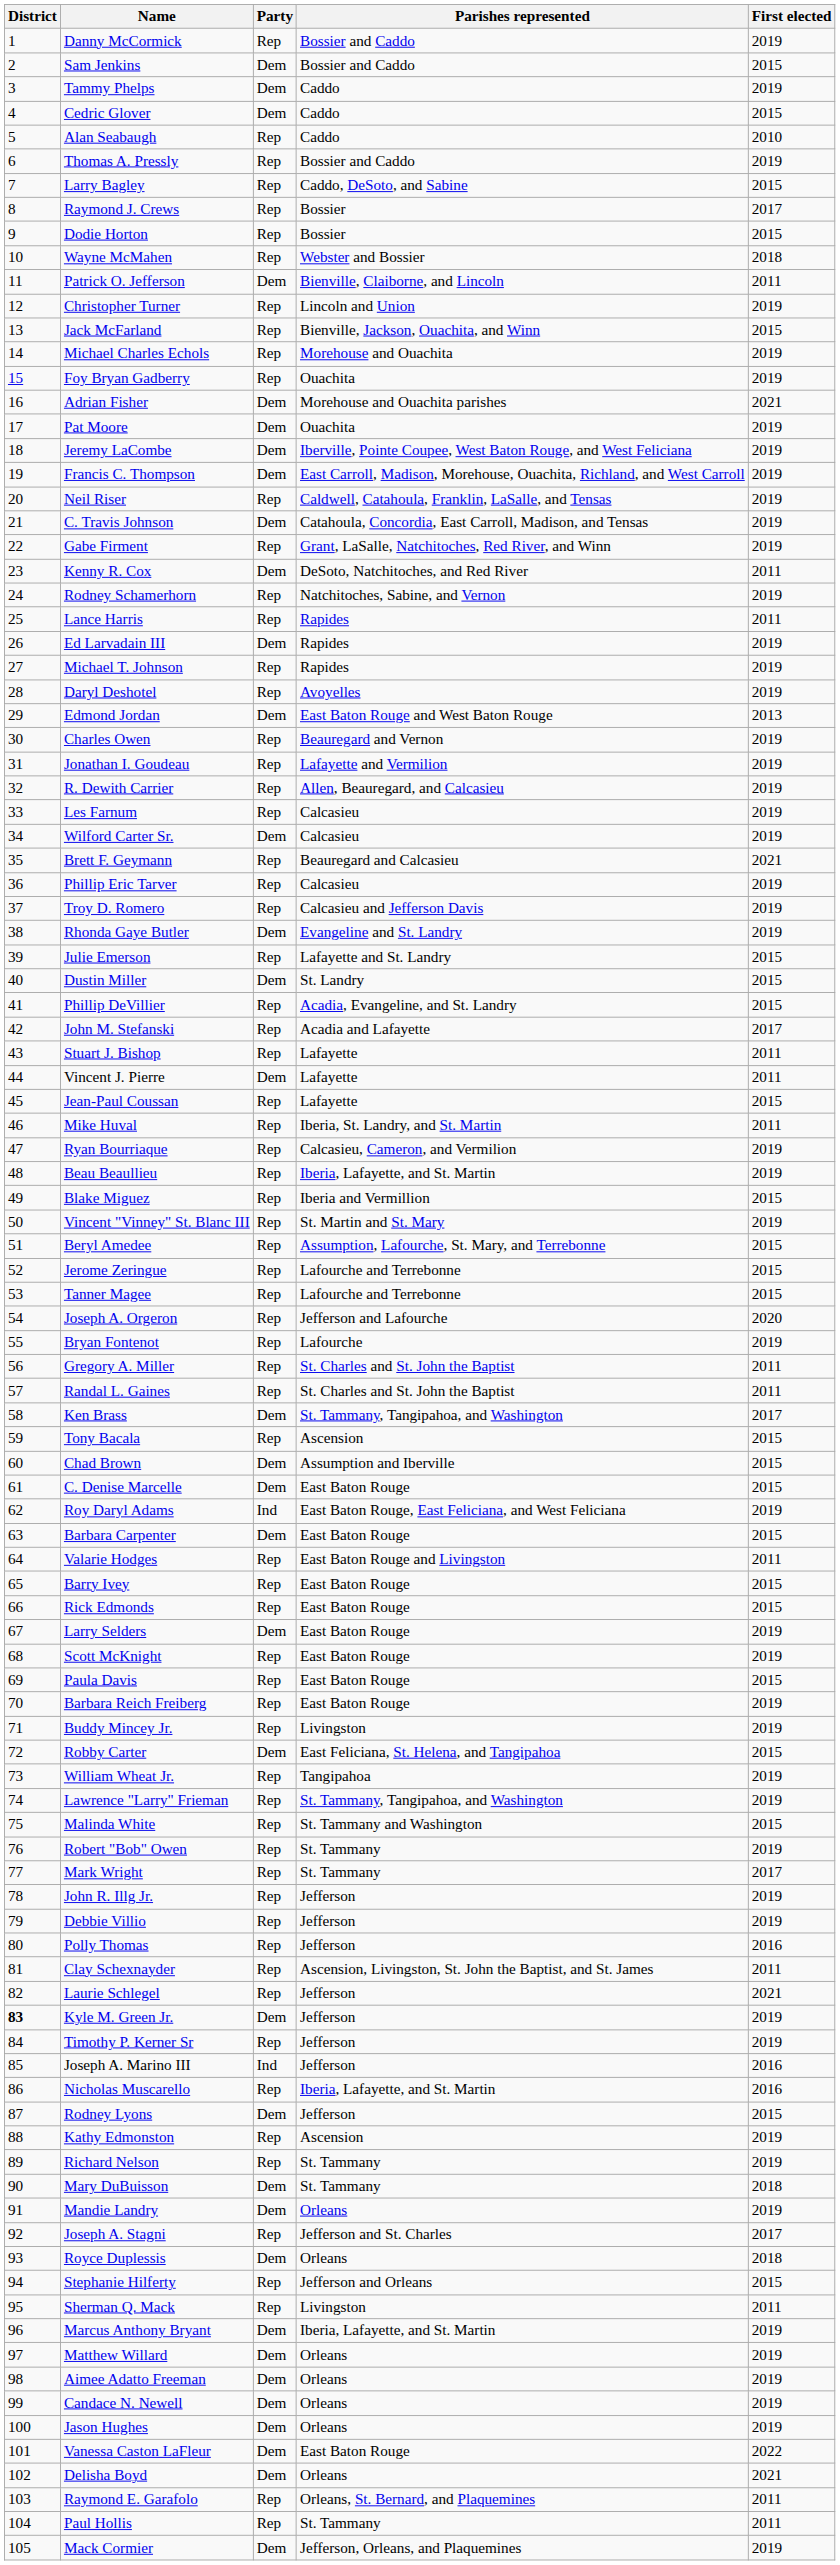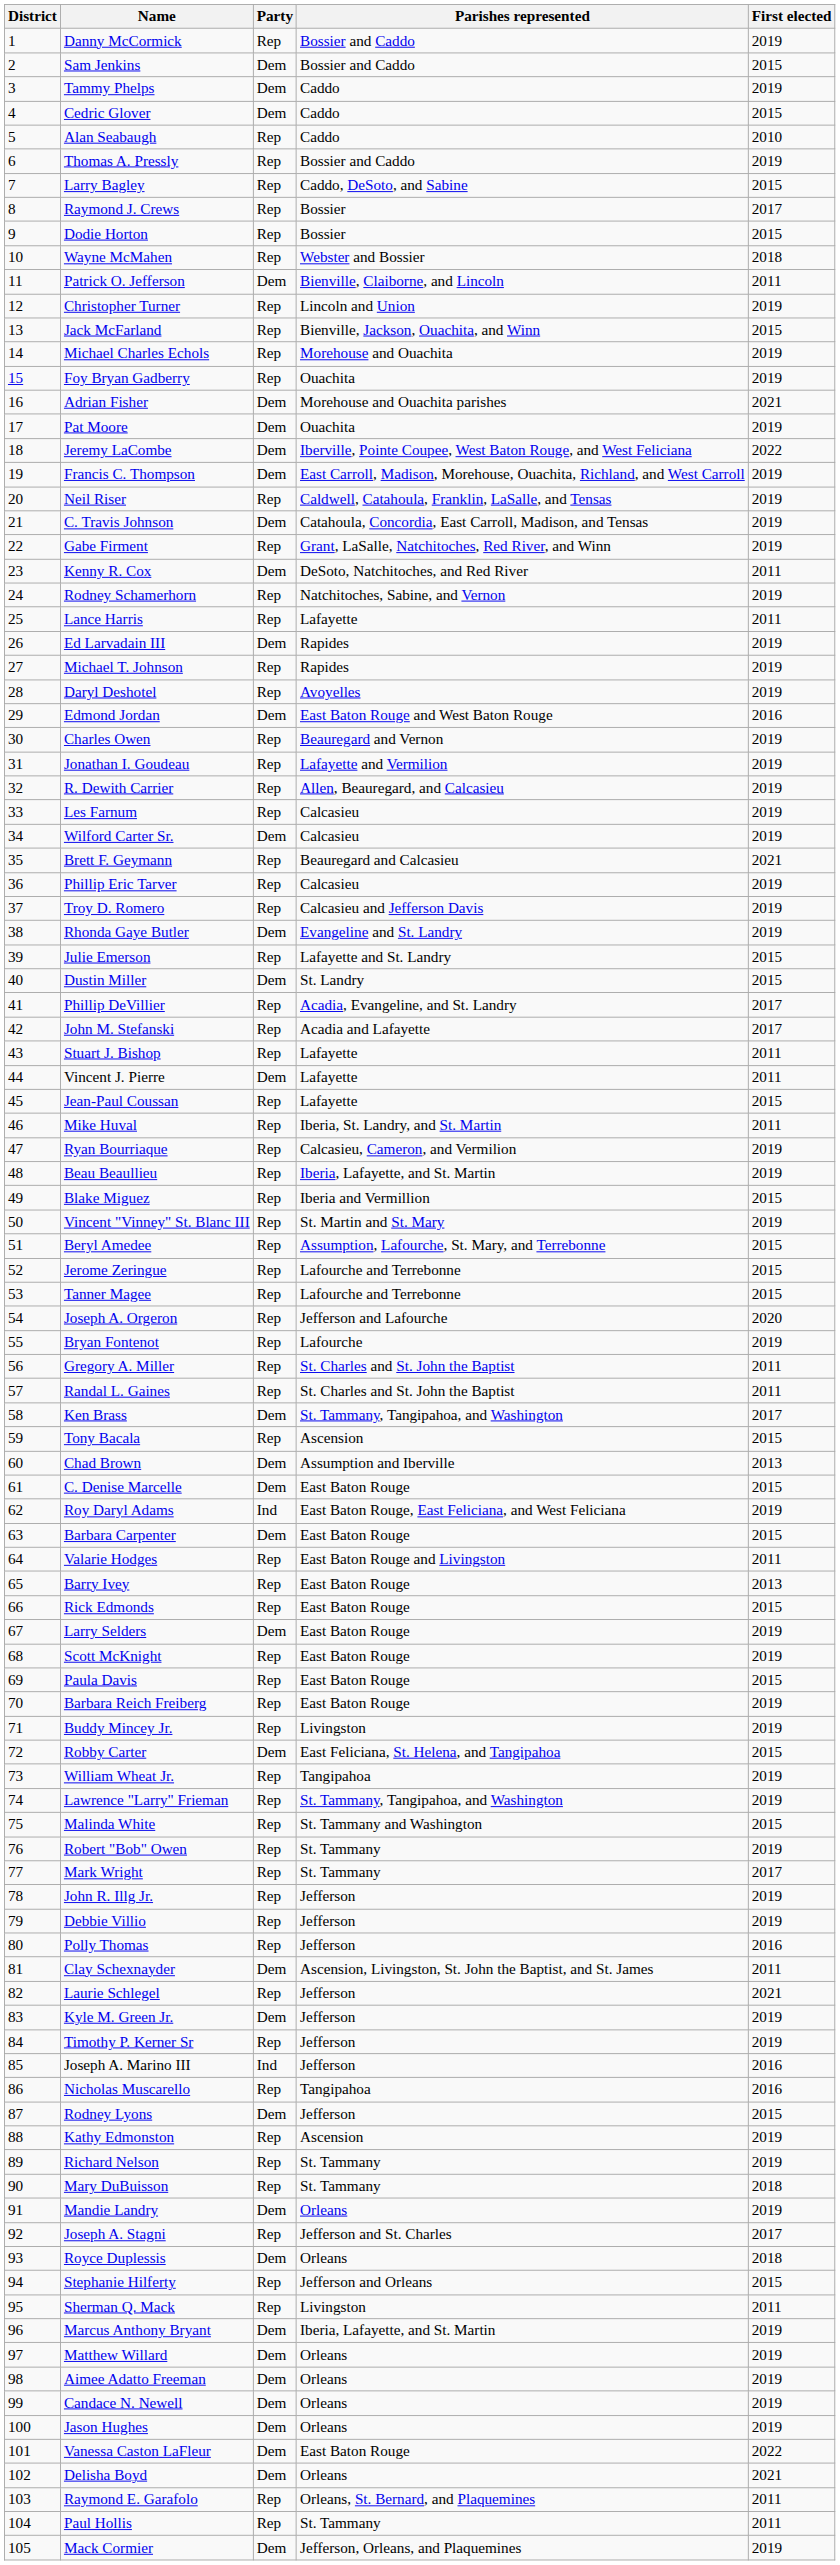Jeremy LaCombe | First elected: 2019 -> 2022
Lance Harris | Parishes represented: Rapides -> Lafayette
Edmond Jordan | First elected: 2013 -> 2016
Phillip DeVillier | First elected: 2015 -> 2017
Chad Brown | First elected: 2015 -> 2013
Barry Ivey | First elected: 2015 -> 2013
Clay Schexnayder | Party: Rep -> Dem
Kyle M. Green Jr. | District: bold -> normal
Nicholas Muscarello | Parishes represented: Iberia, Lafayette, and St. Martin -> Tangipahoa
Mary DuBuisson | Party: Dem -> Rep
